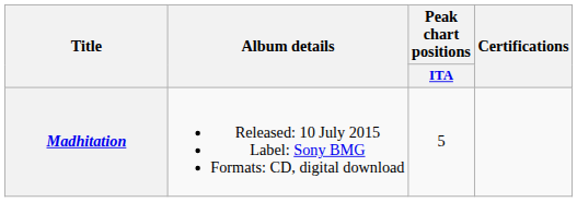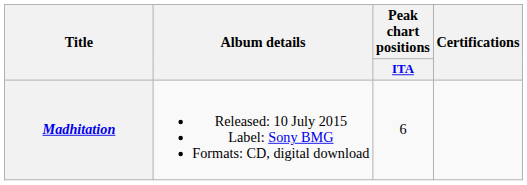Madhitation | Peak chart positions / ITA: 5 -> 6
